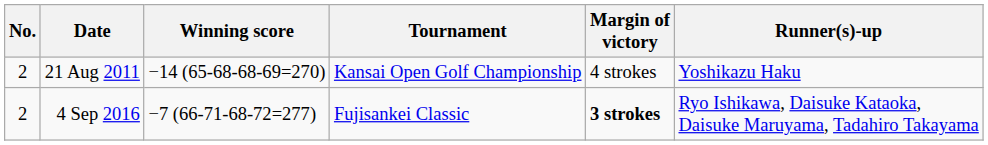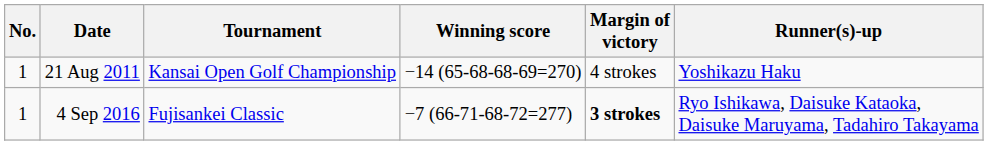columns swapped: Tournament <-> Winning score
21 Aug 2011 | No.: 2 -> 1
4 Sep 2016 | No.: 2 -> 1
